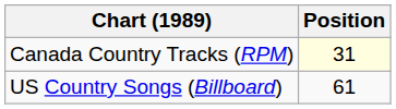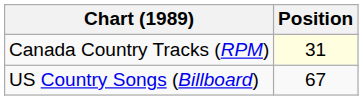US Country Songs (Billboard) | Position: 61 -> 67
